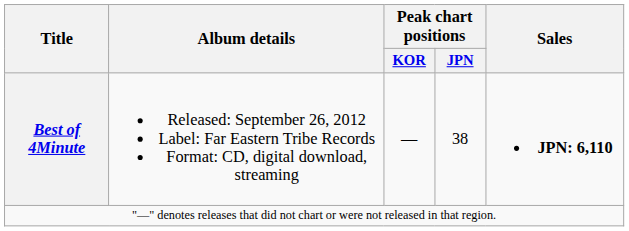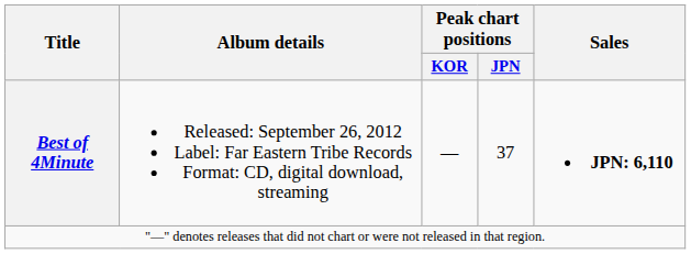Best of 4Minute | Peak chart positions / JPN: 38 -> 37
